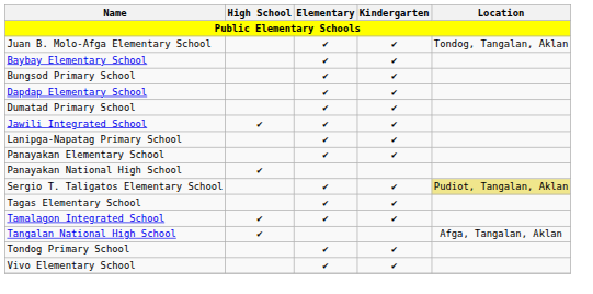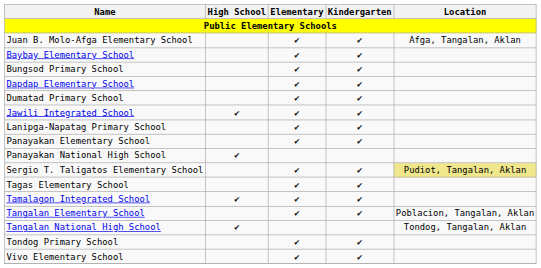Juan B. Molo-Afga Elementary School | Location: Tondog, Tangalan, Aklan -> Afga, Tangalan, Aklan
+ row: Tangalan Elementary School | ✔ | ✔ | Poblacion, Tangalan, Aklan
Tangalan National High School | Location: Afga, Tangalan, Aklan -> Tondog, Tangalan, Aklan
